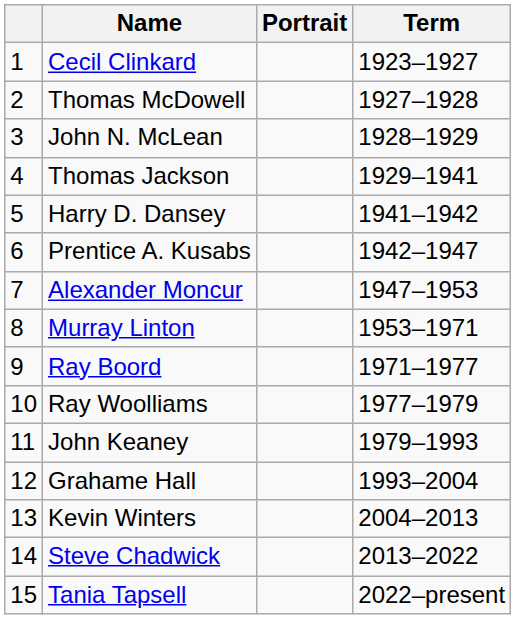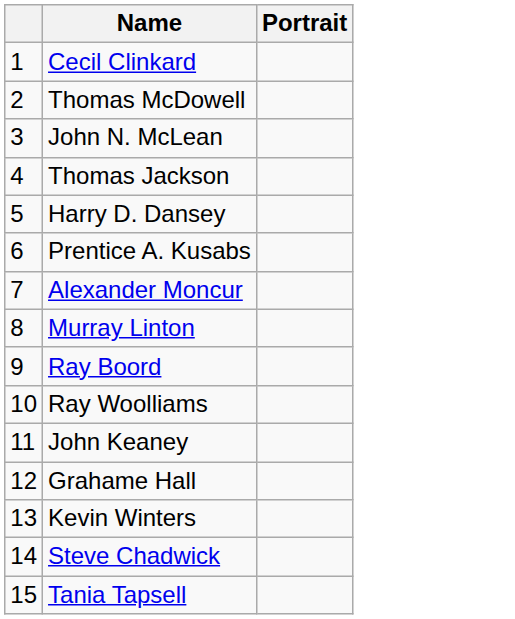- column: Term | 1923–1927 | 1927–1928 | 1928–1929 | 1929–1941 | 1941–1942 | 1942–1947 | 1947–1953 | 1953–1971 | 1971–1977 | 1977–1979 | 1979–1993 | 1993–2004 | 2004–2013 | 2013–2022 | 2022–present
